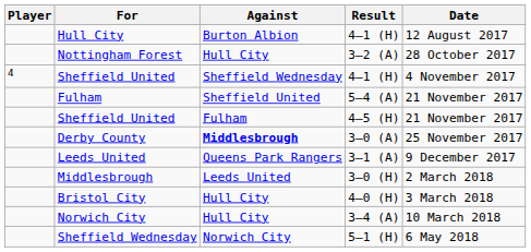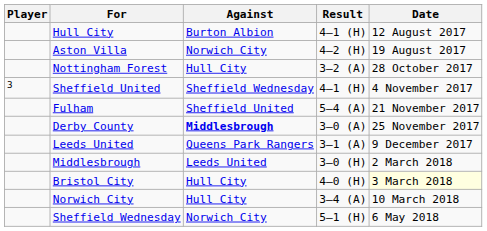+ row: Aston Villa | Norwich City | 4–2 (H) | 19 August 2017
Sheffield United / 4–1 (H) | Player: 4 -> 3
- row: Sheffield United | Fulham | 4–5 (H) | 21 November 2017
Bristol City | Date: no background -> lightyellow background
